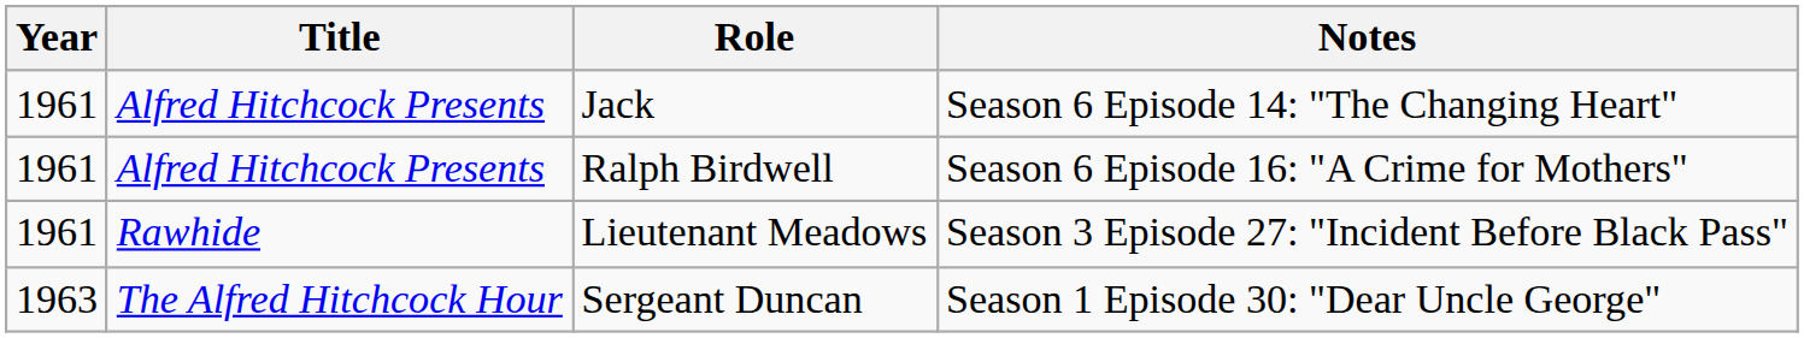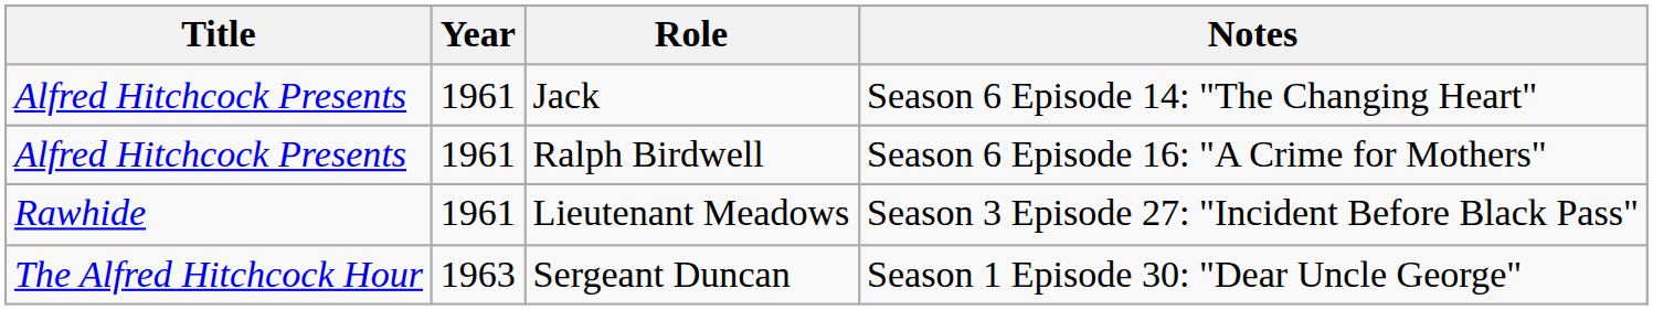columns swapped: Year <-> Title
